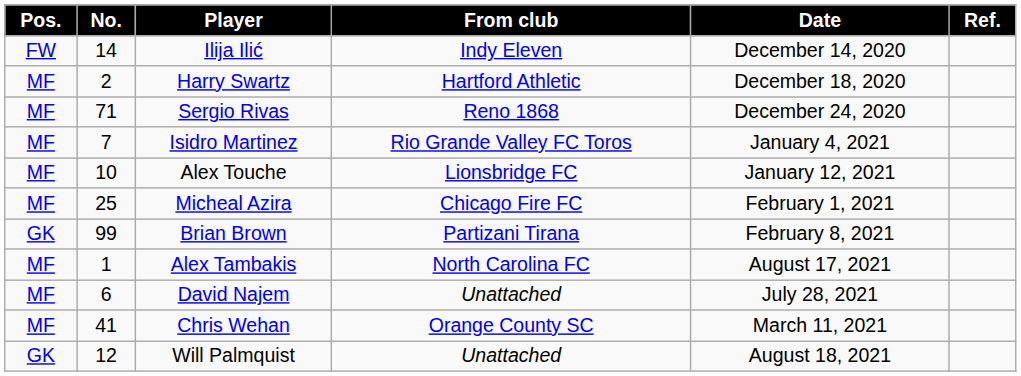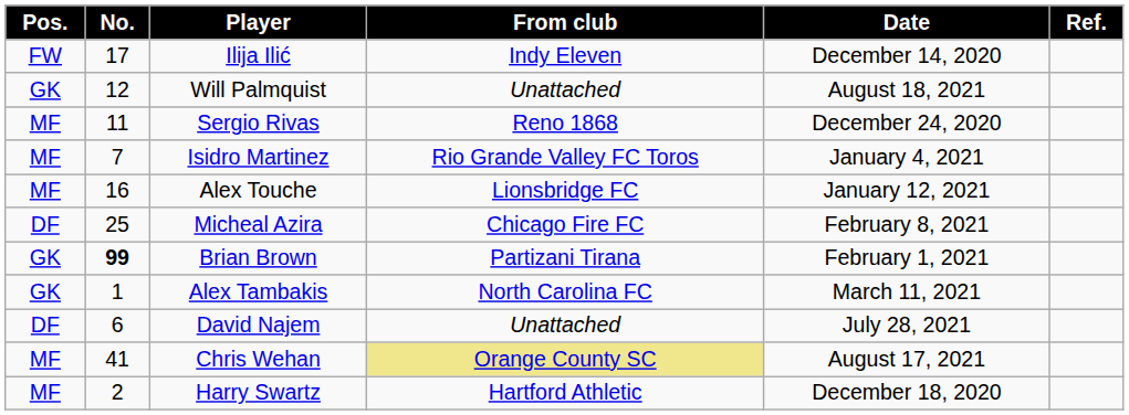Ilija Ilić | No.: 14 -> 17
rows swapped: Harry Swartz <-> Will Palmquist
Sergio Rivas | No.: 71 -> 11
Alex Touche | No.: 10 -> 16
Micheal Azira | Pos.: MF -> DF
Micheal Azira | Date: February 1, 2021 -> February 8, 2021
Brian Brown | No.: normal -> bold
Brian Brown | Date: February 8, 2021 -> February 1, 2021
Alex Tambakis | Pos.: MF -> GK
Alex Tambakis | Date: August 17, 2021 -> March 11, 2021
David Najem | Pos.: MF -> DF
Chris Wehan | From club: no background -> khaki background
Chris Wehan | Date: March 11, 2021 -> August 17, 2021
